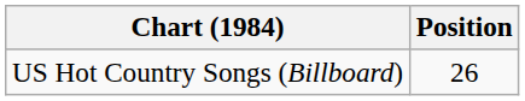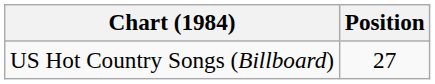US Hot Country Songs (Billboard) | Position: 26 -> 27
